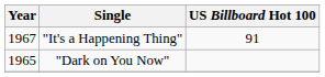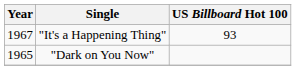"It's a Happening Thing" | US Billboard Hot 100: 91 -> 93
